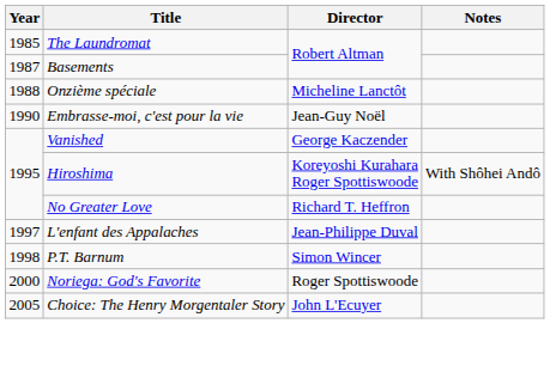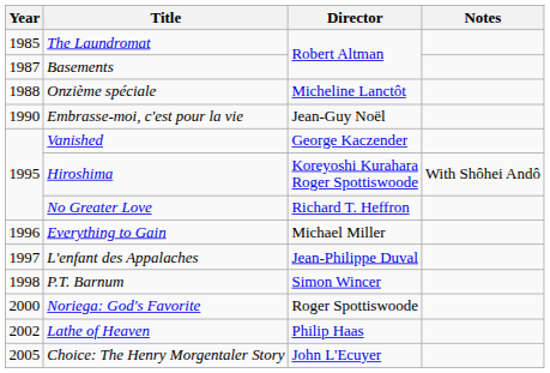+ row: 1996 | Everything to Gain | Michael Miller
+ row: 2002 | Lathe of Heaven | Philip Haas
